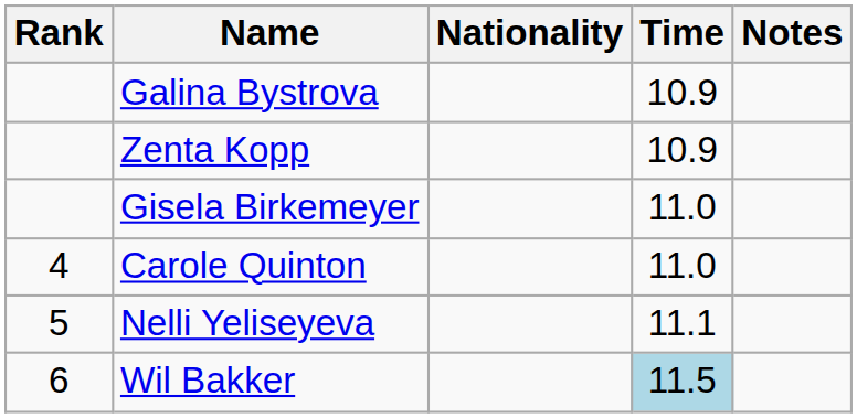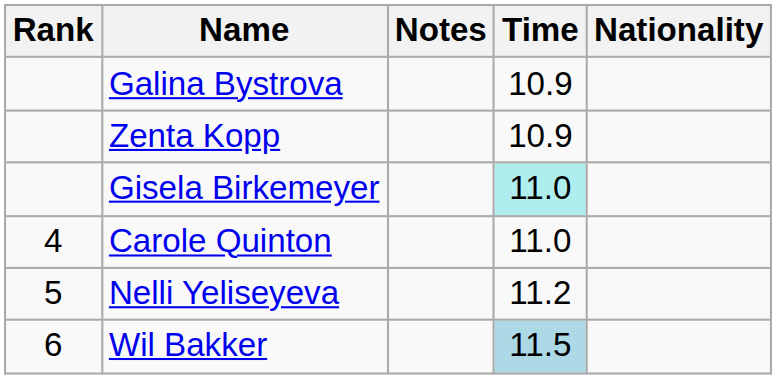columns swapped: Nationality <-> Notes
Gisela Birkemeyer | Time: no background -> paleturquoise background
Nelli Yeliseyeva | Time: 11.1 -> 11.2
